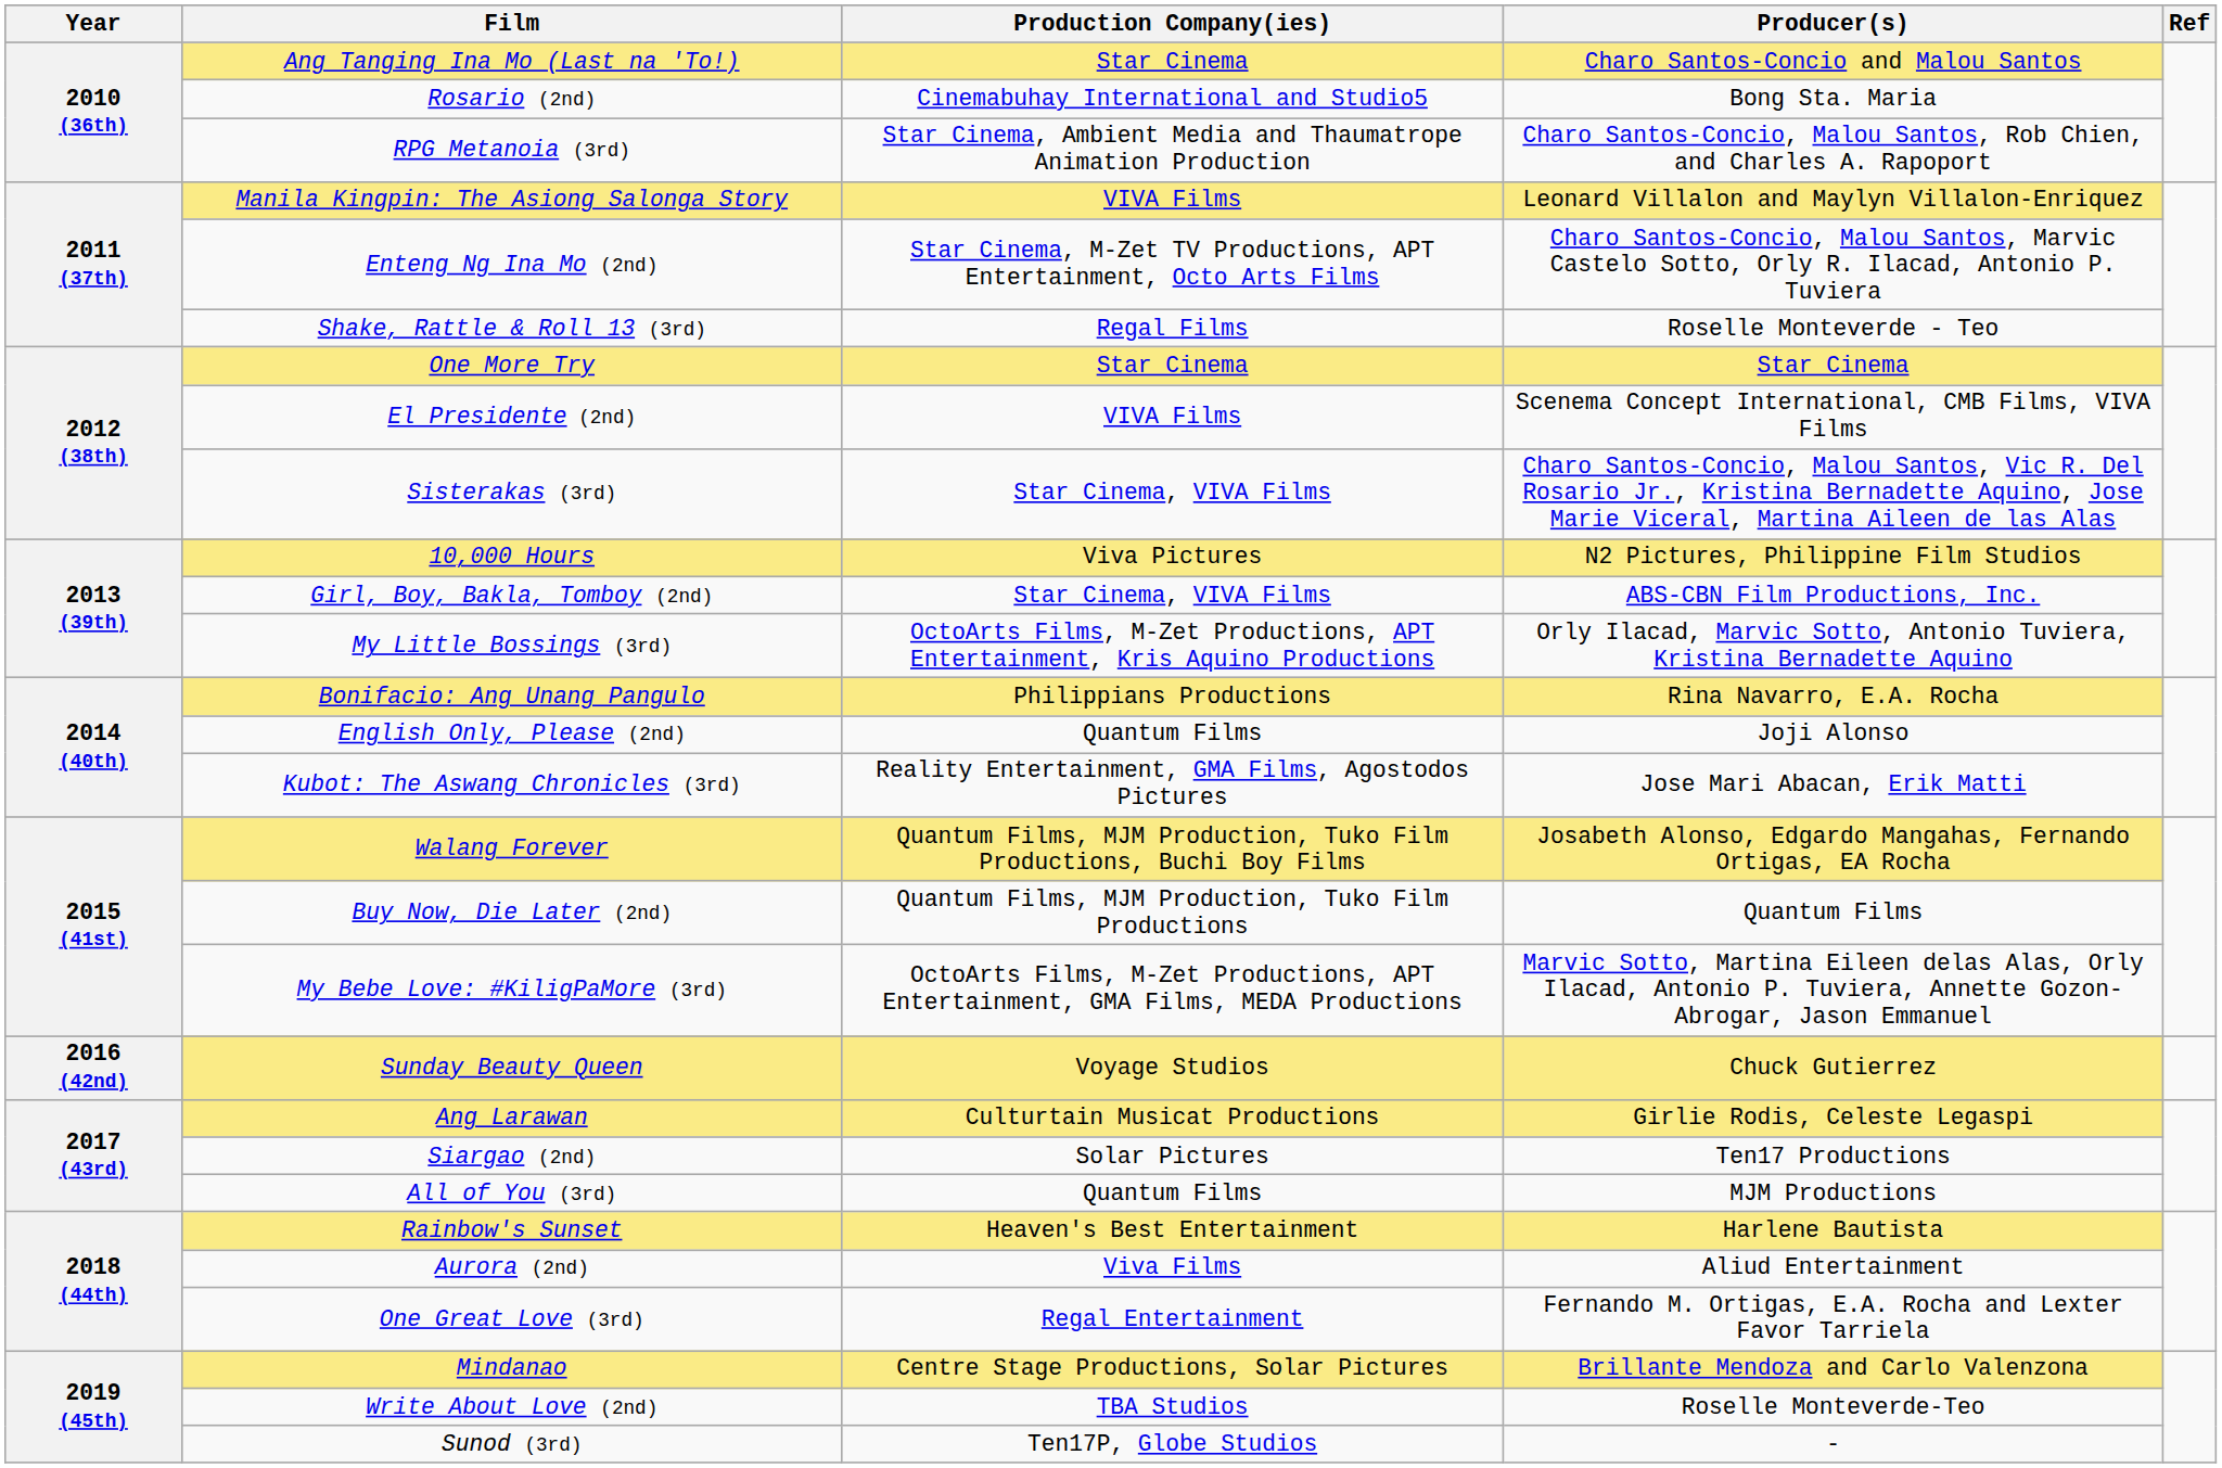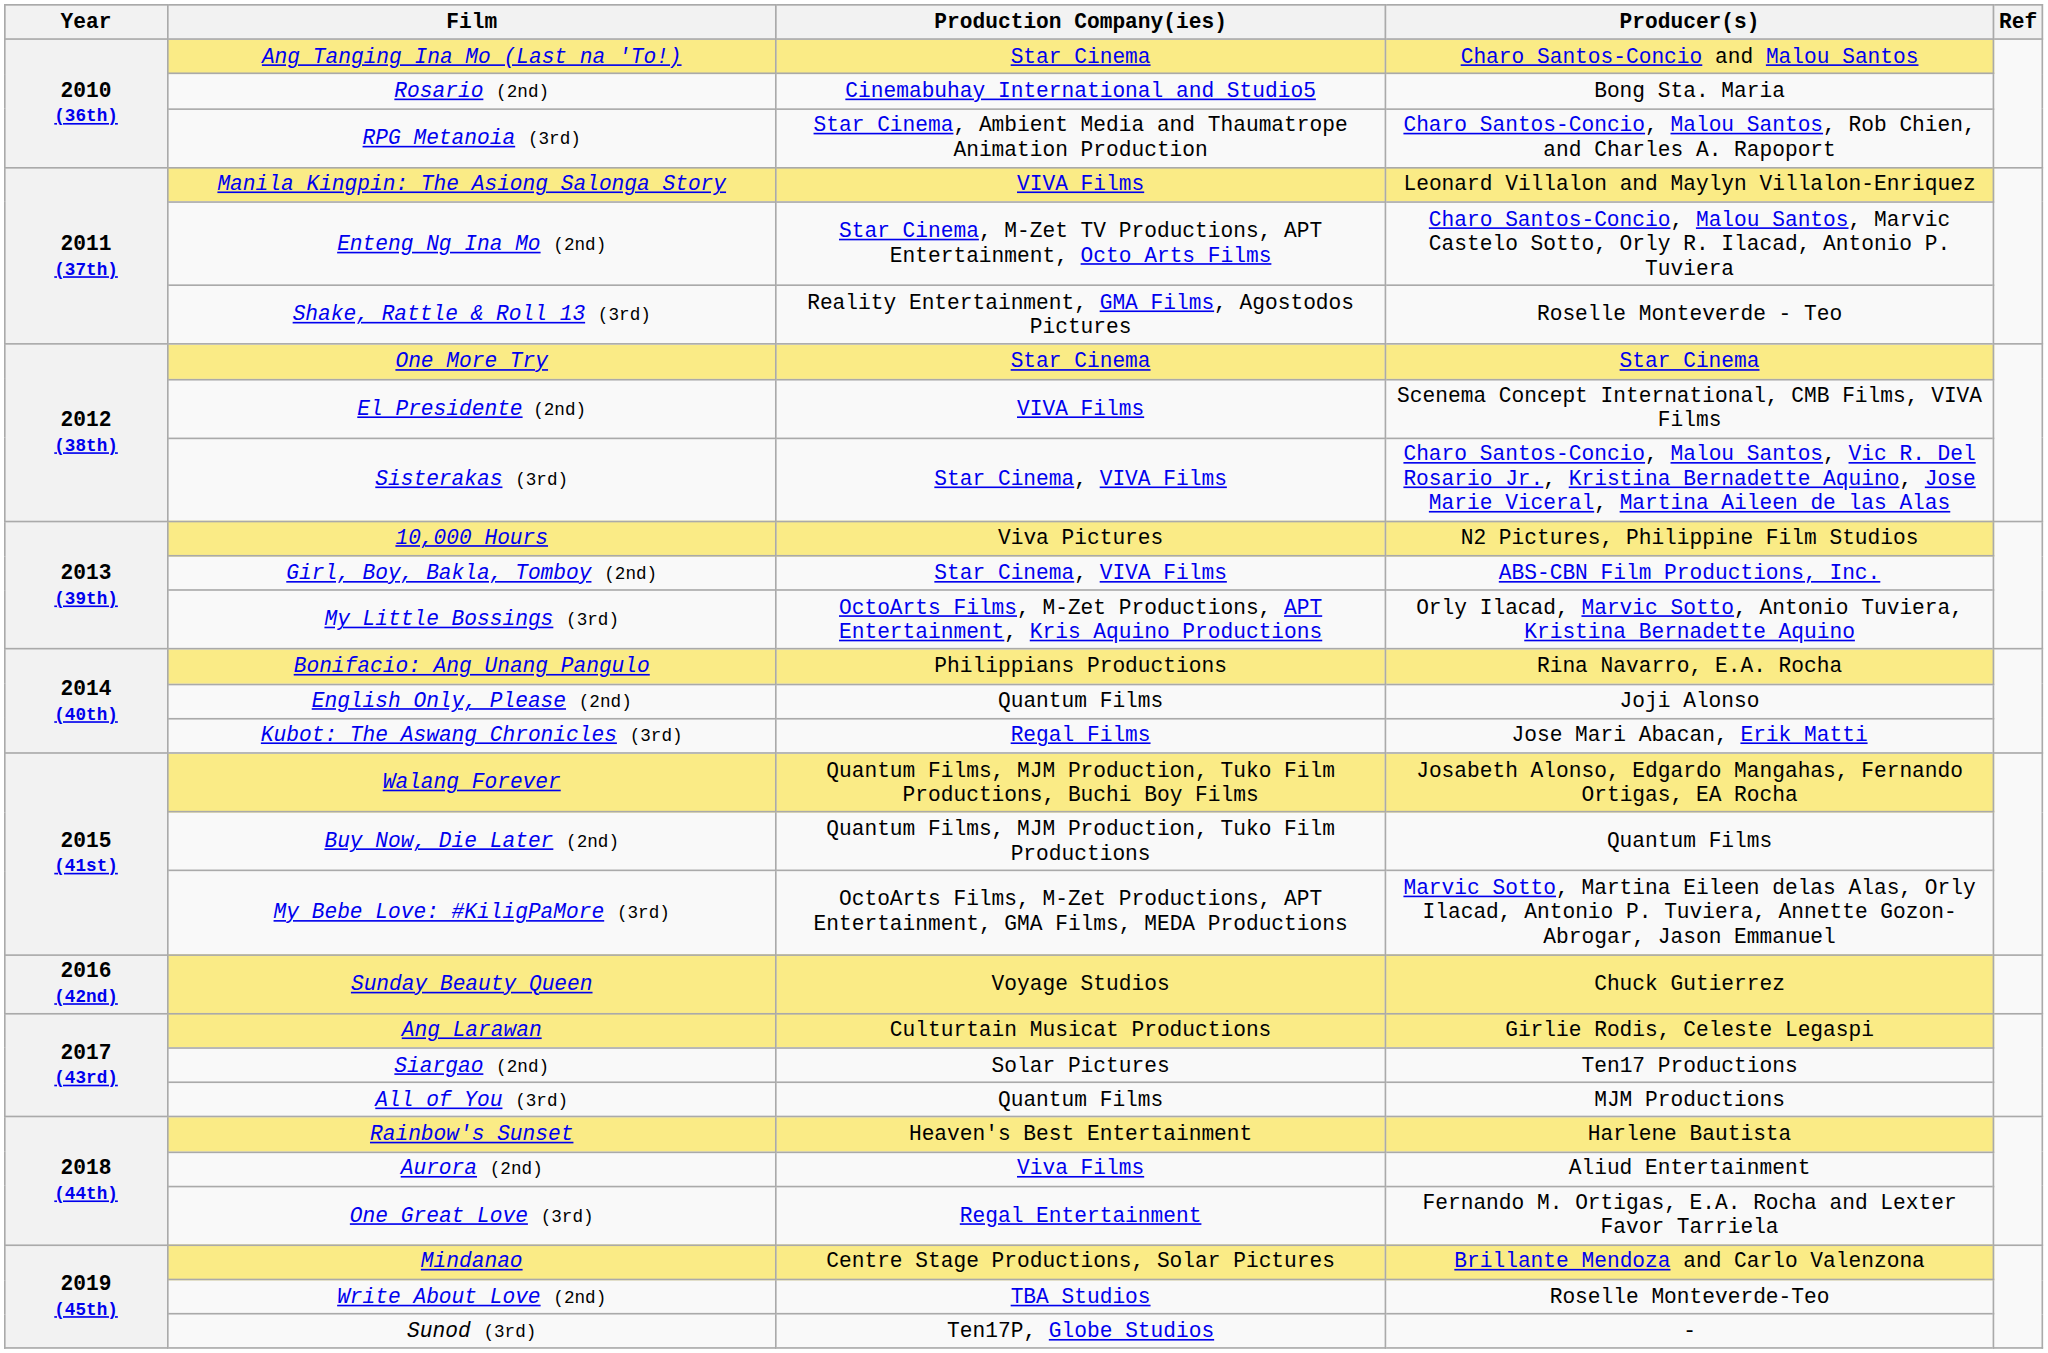Shake, Rattle & Roll 13 (3rd) | Production Company(ies): Regal Films -> Reality Entertainment, GMA Films, Agostodos Pictures
Kubot: The Aswang Chronicles (3rd) | Production Company(ies): Reality Entertainment, GMA Films, Agostodos Pictures -> Regal Films
